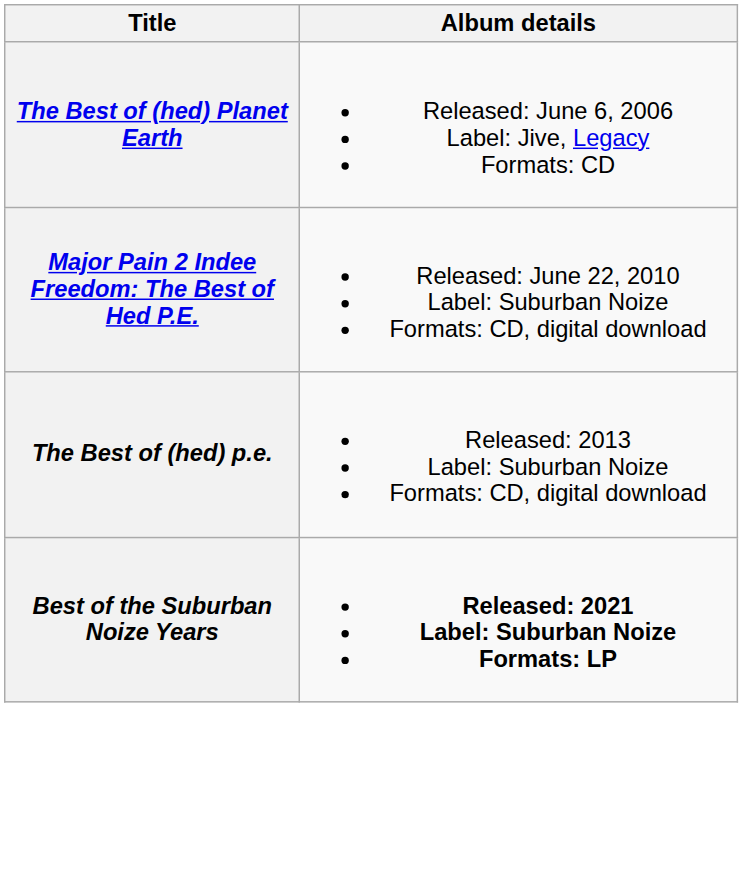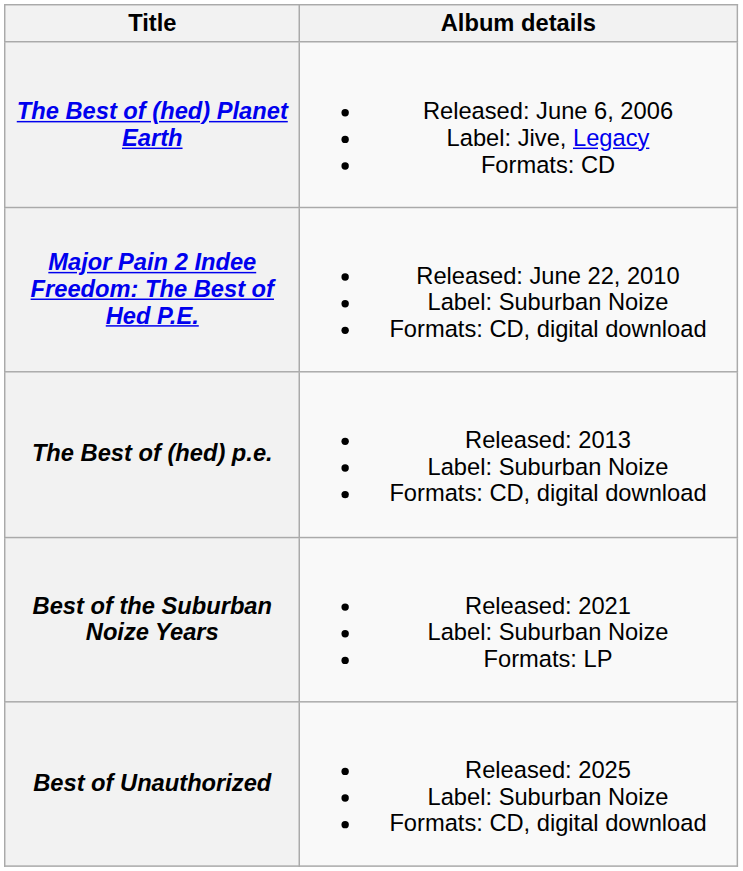Best of the Suburban Noize Years | Album details: bold -> normal
+ row: Best of Unauthorized | Released: 2025 Label: Suburban Noize Formats: CD, digital download
